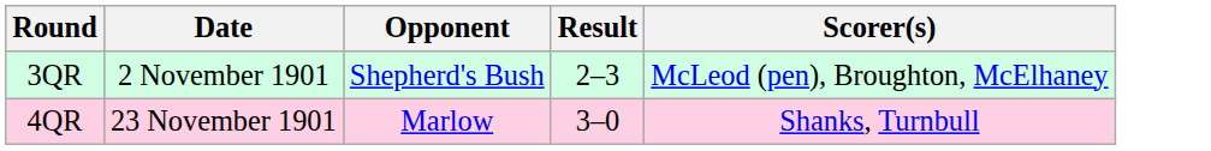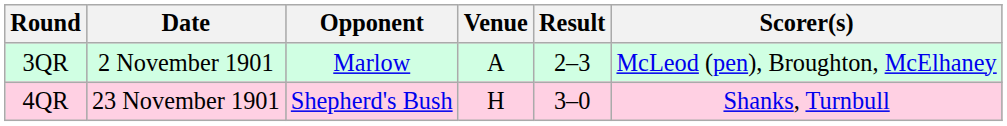+ column: Venue | A | H
3QR | Opponent: Shepherd's Bush -> Marlow
4QR | Opponent: Marlow -> Shepherd's Bush
